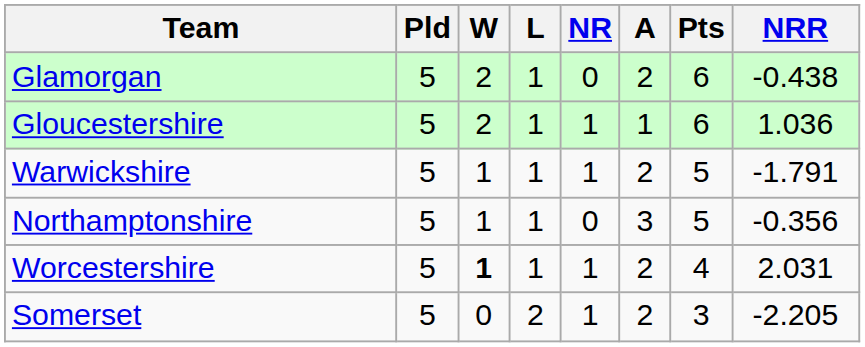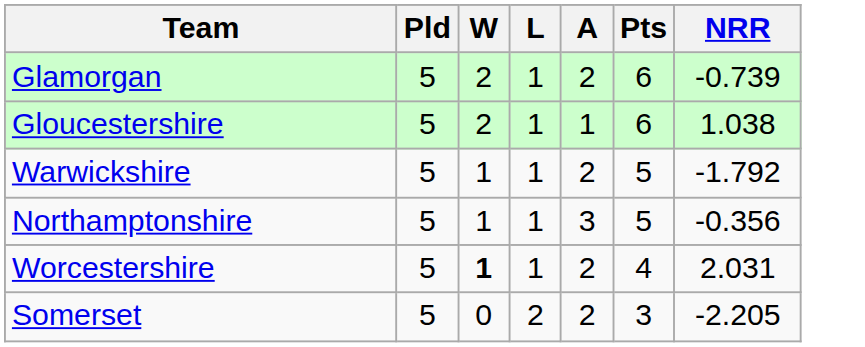- column: NR | 0 | 1 | 1 | 0 | 1 | 1
Glamorgan | NRR: -0.438 -> -0.739
Gloucestershire | NRR: 1.036 -> 1.038
Warwickshire | NRR: -1.791 -> -1.792
